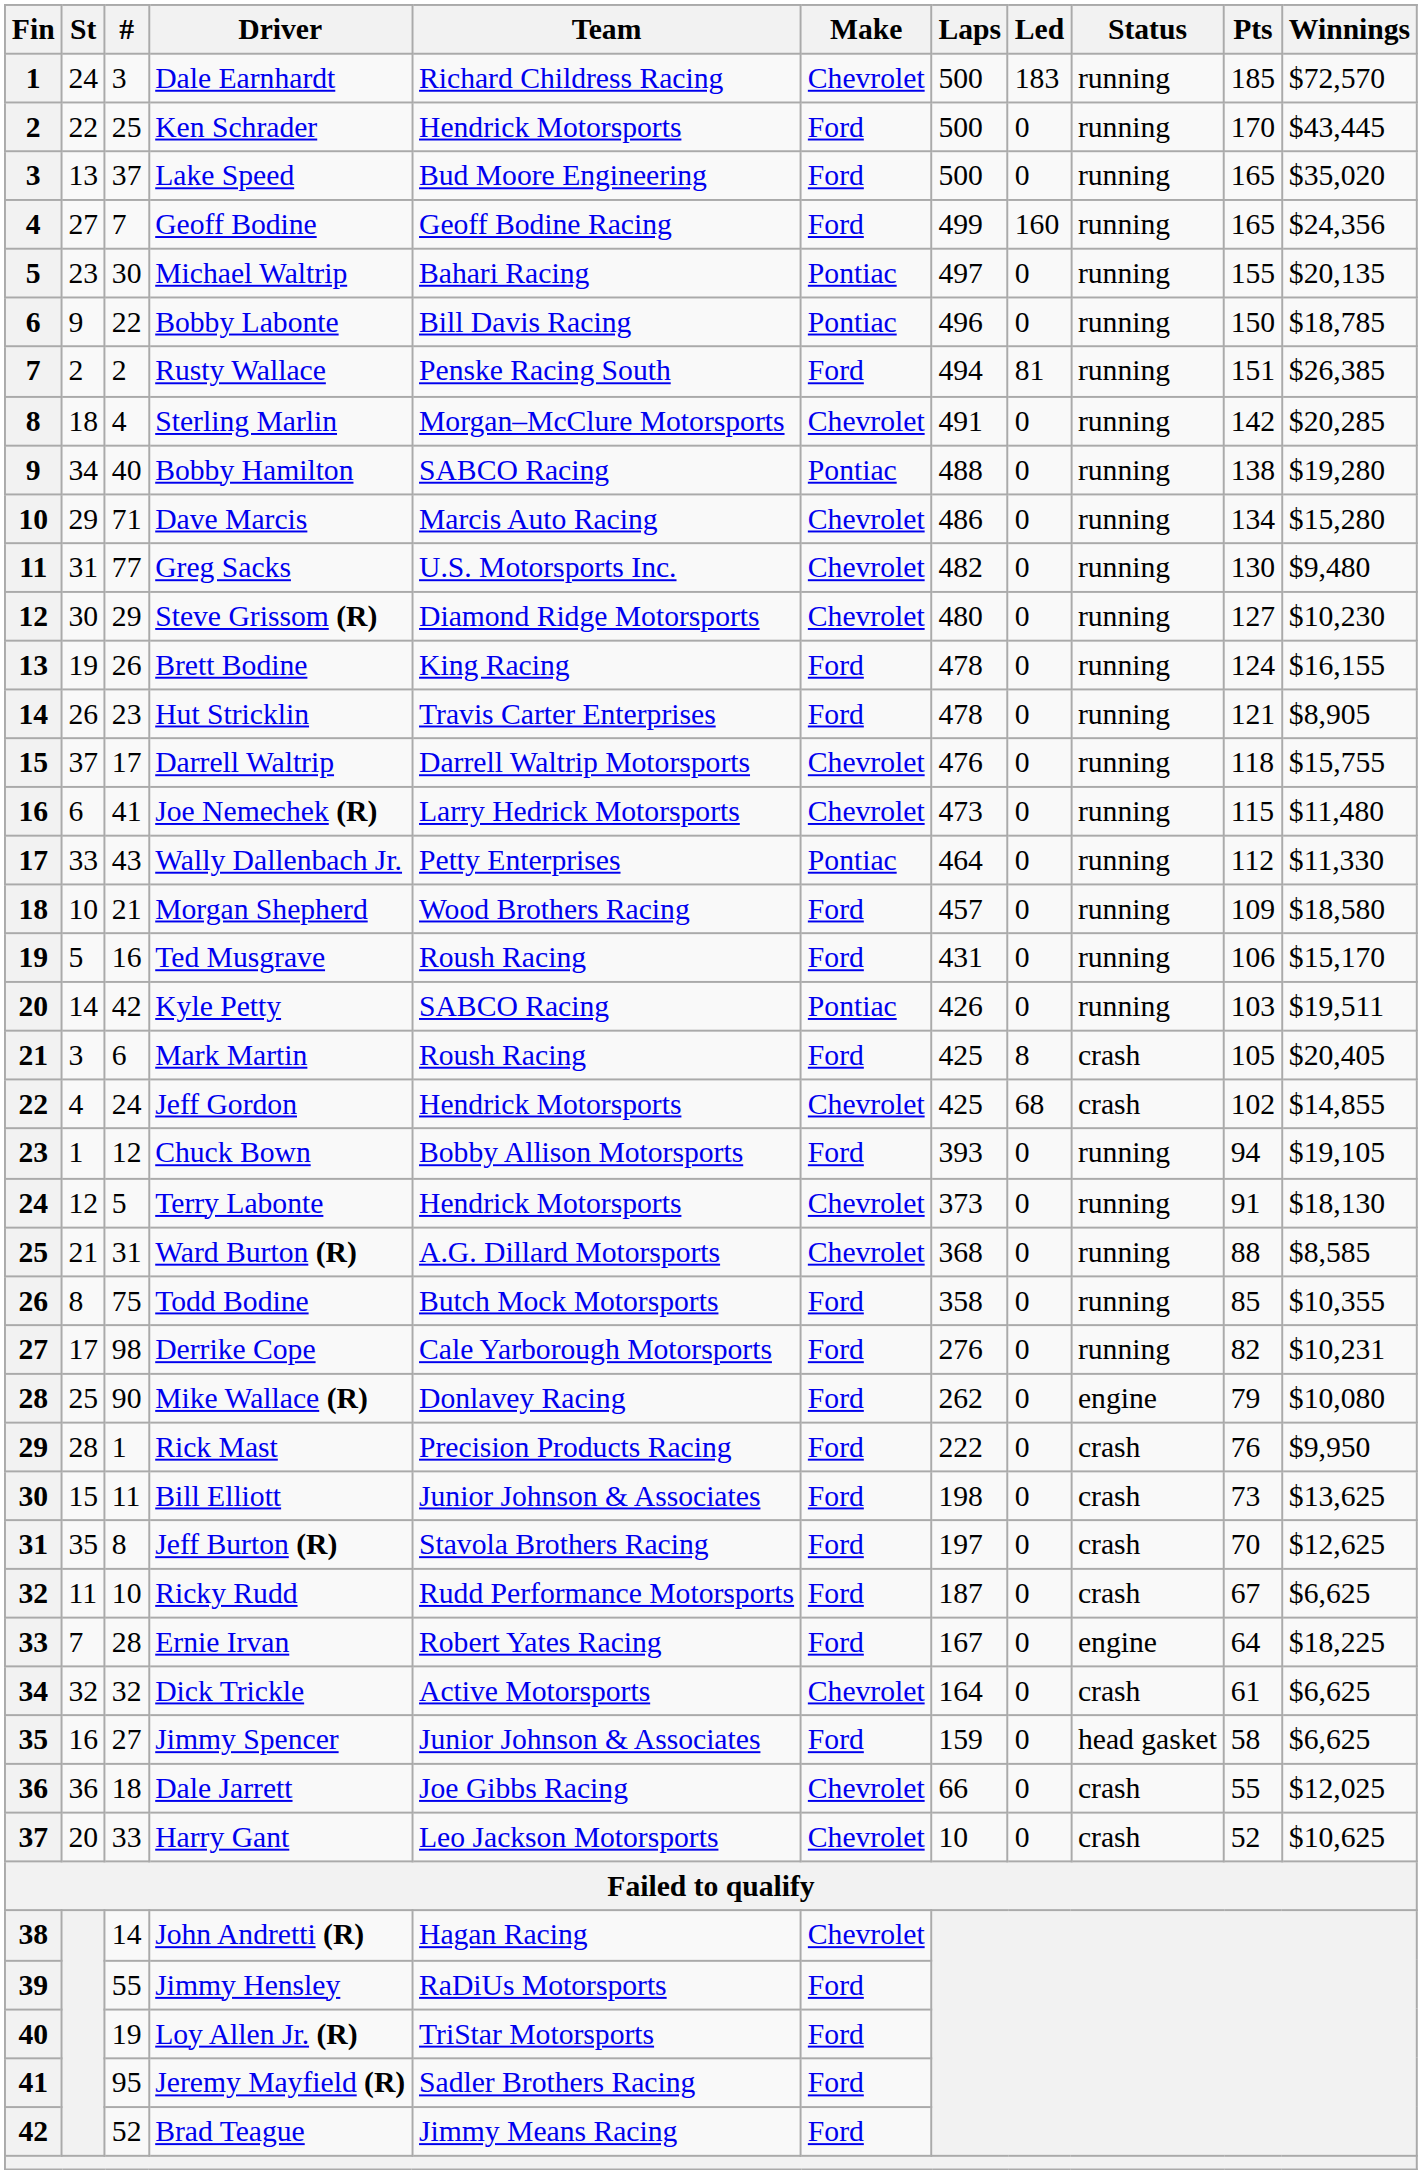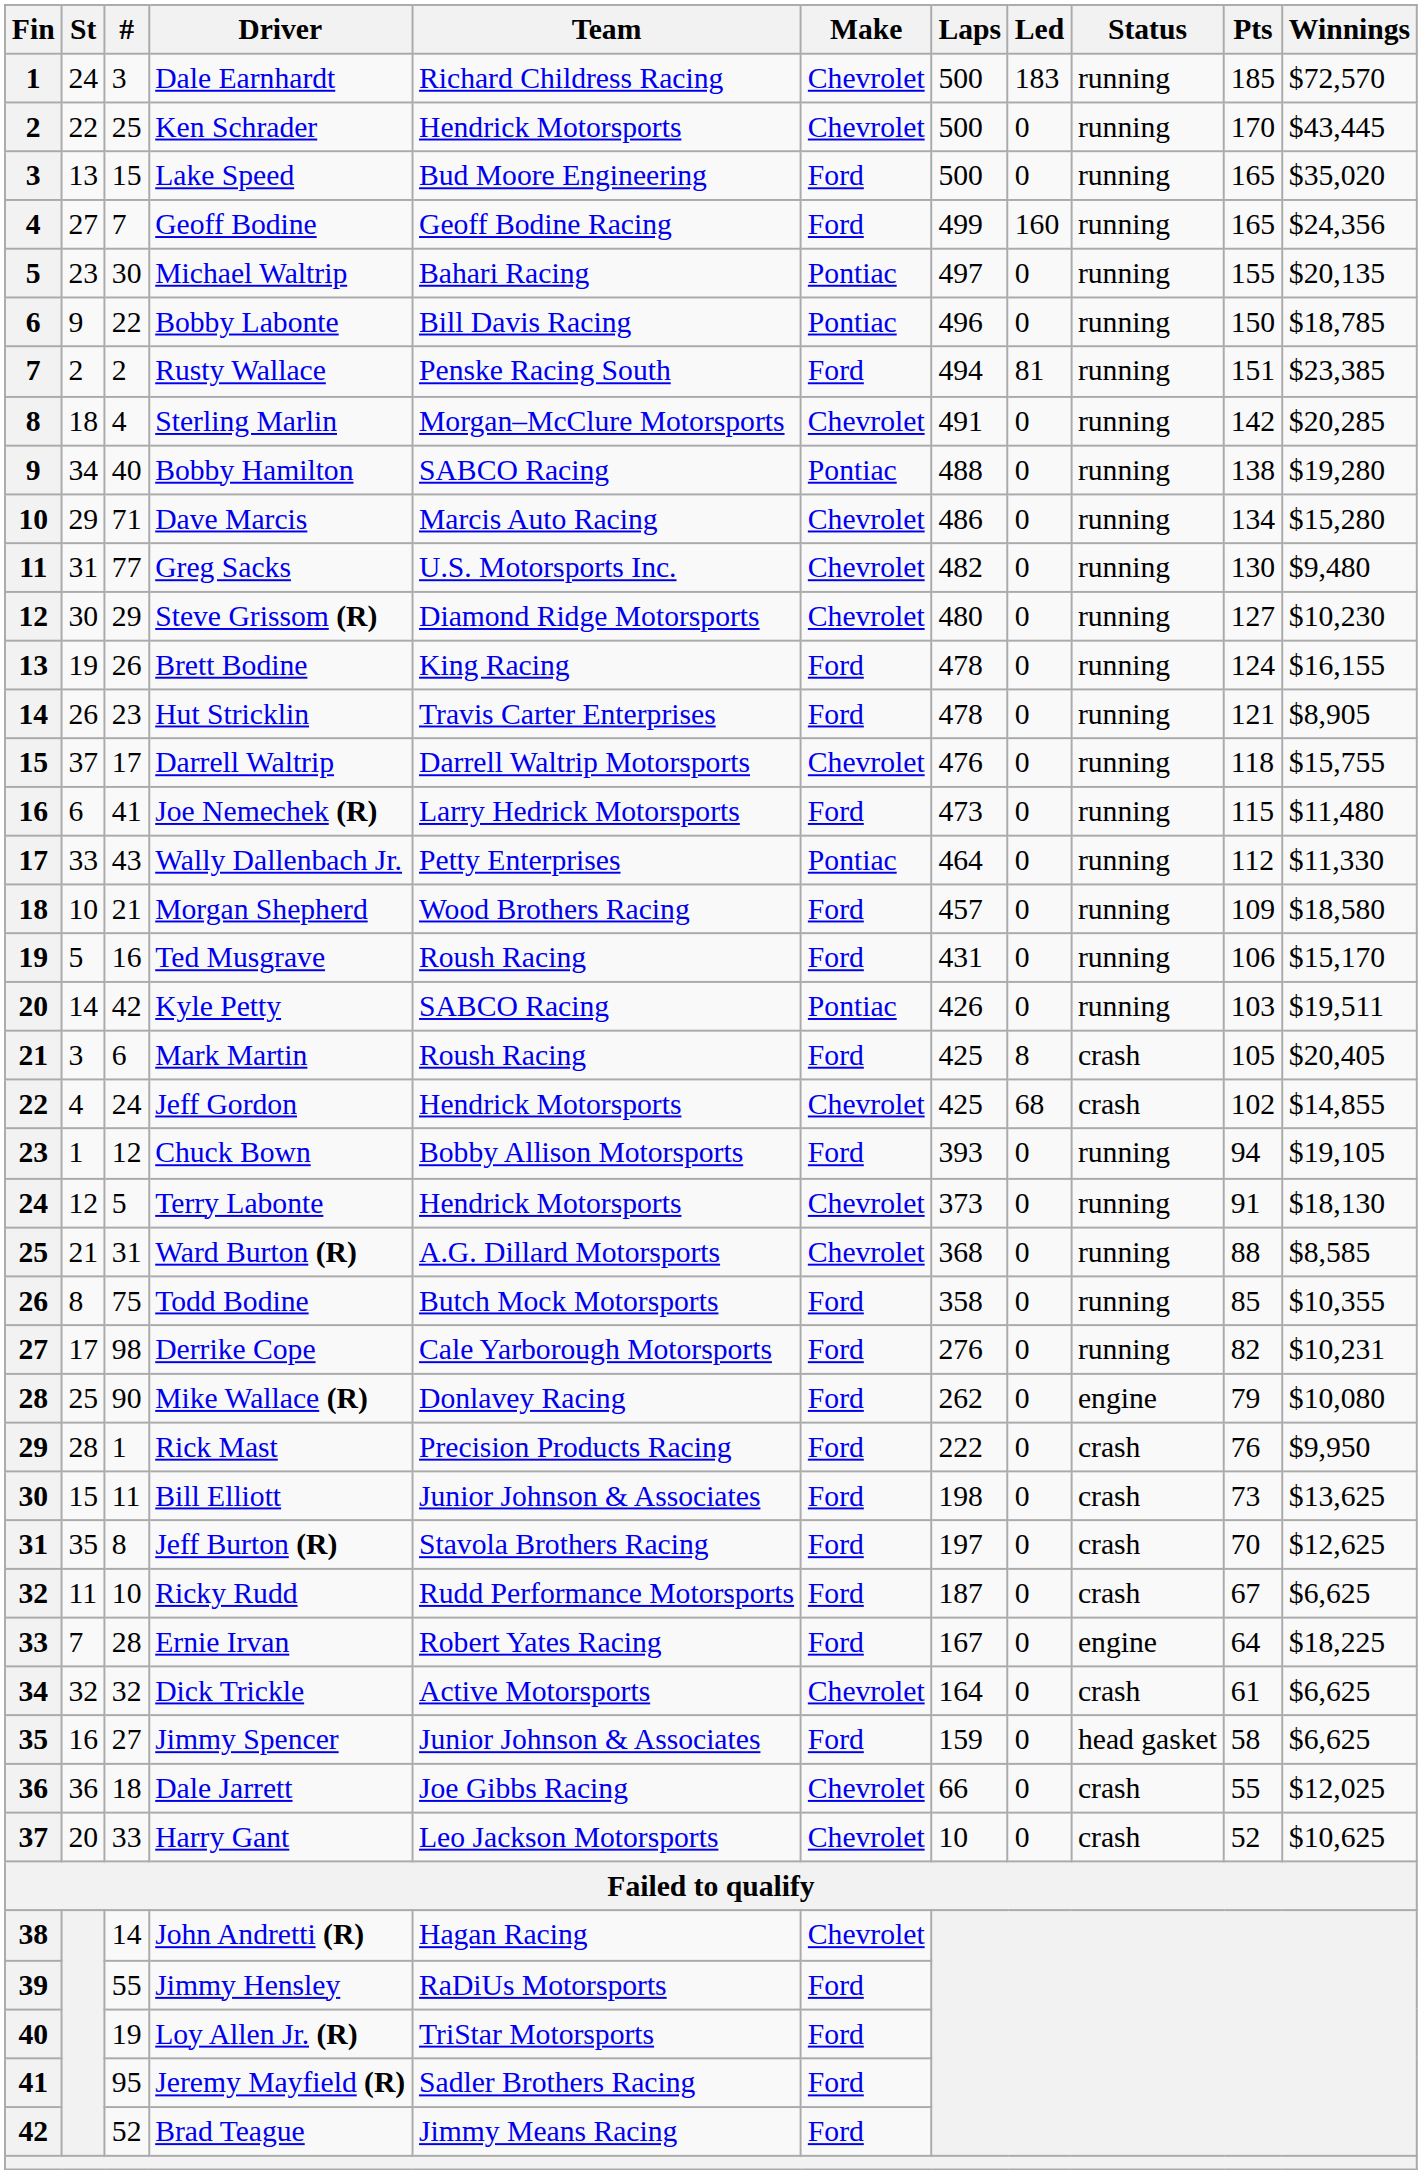Ken Schrader | Make: Ford -> Chevrolet
Lake Speed | #: 37 -> 15
Rusty Wallace | Winnings: $26,385 -> $23,385
Joe Nemechek (R) | Make: Chevrolet -> Ford
